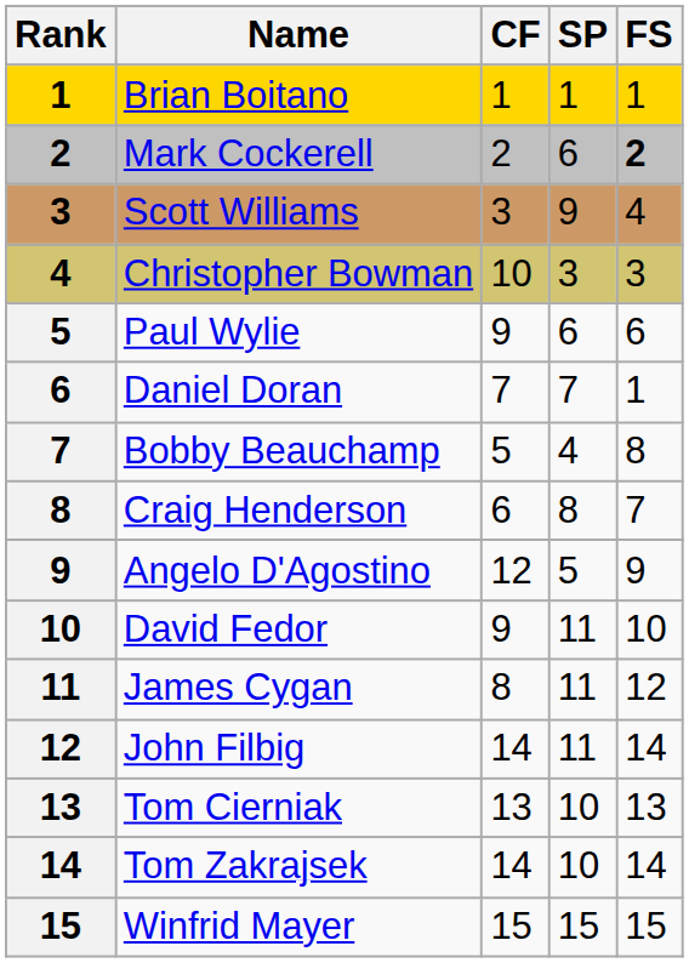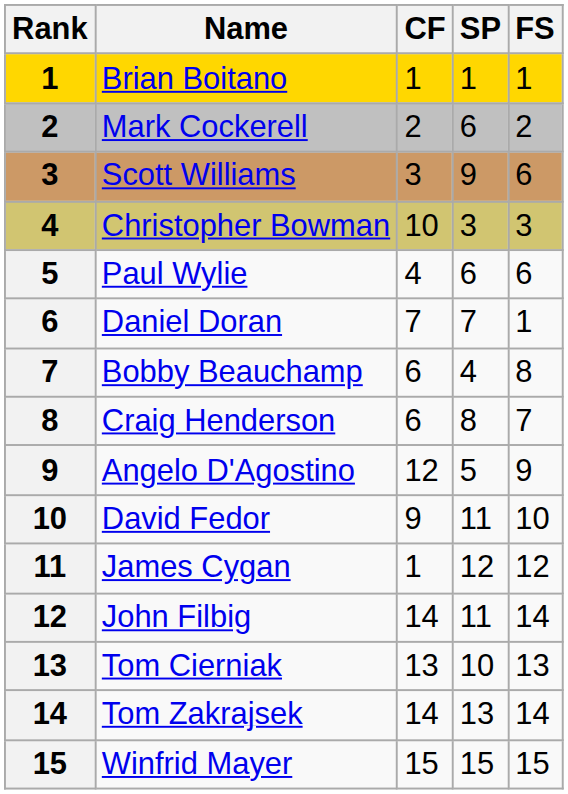Mark Cockerell | FS: bold -> normal
Scott Williams | FS: 4 -> 6
Paul Wylie | CF: 9 -> 4
Bobby Beauchamp | CF: 5 -> 6
James Cygan | CF: 8 -> 1
James Cygan | SP: 11 -> 12
Tom Zakrajsek | SP: 10 -> 13
